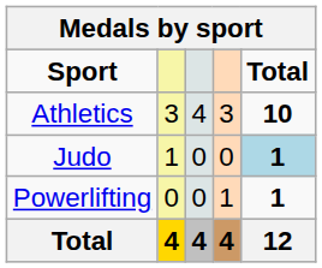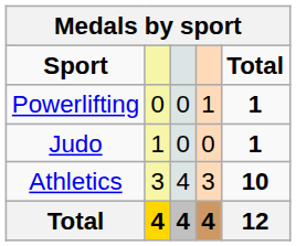rows swapped: Athletics <-> Powerlifting
Judo | Total: lightblue background -> no background
